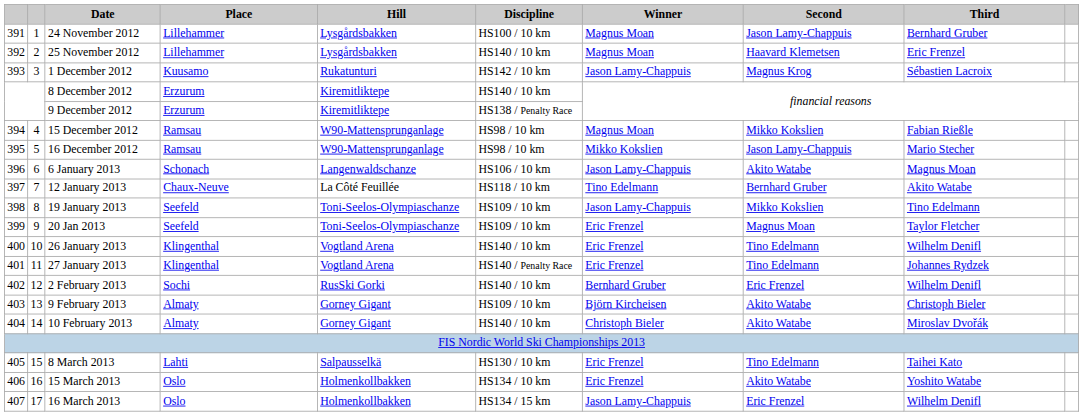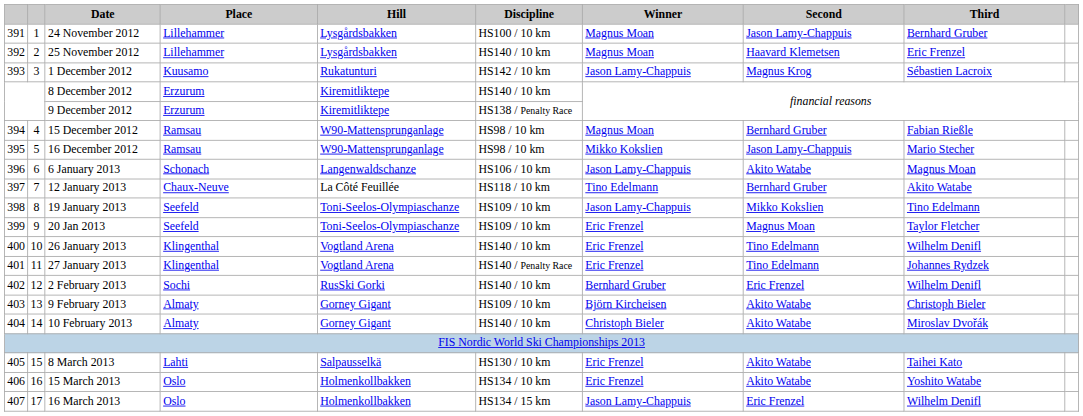15 December 2012 | Second: Mikko Kokslien -> Bernhard Gruber
8 March 2013 | Second: Tino Edelmann -> Akito Watabe
